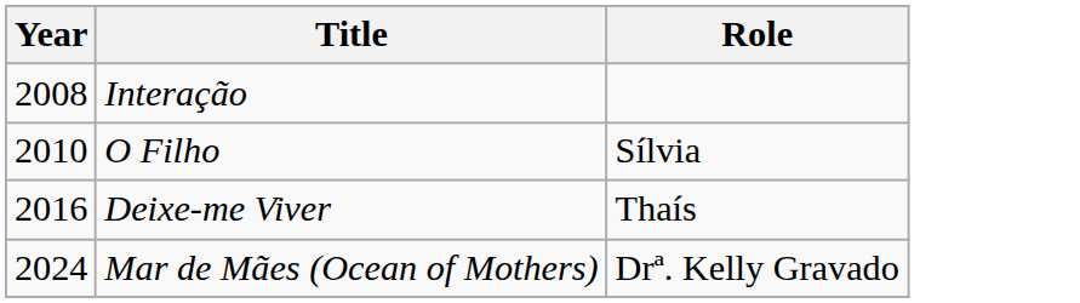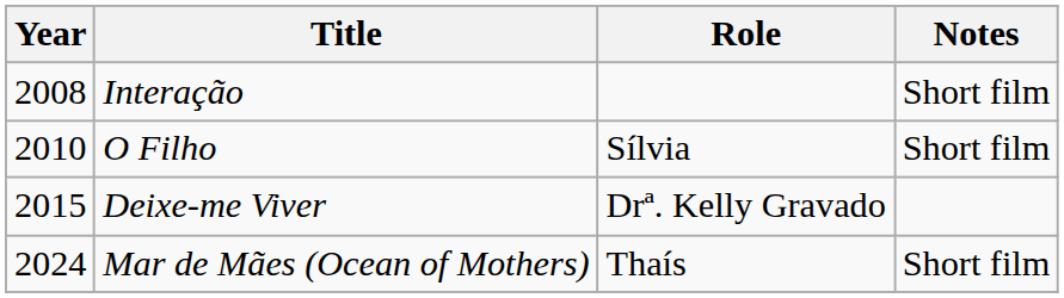+ column: Notes | Short film | Short film | Short film
Deixe-me Viver | Year: 2016 -> 2015
Deixe-me Viver | Role: Thaís -> Drª. Kelly Gravado
Mar de Mães (Ocean of Mothers) | Role: Drª. Kelly Gravado -> Thaís
